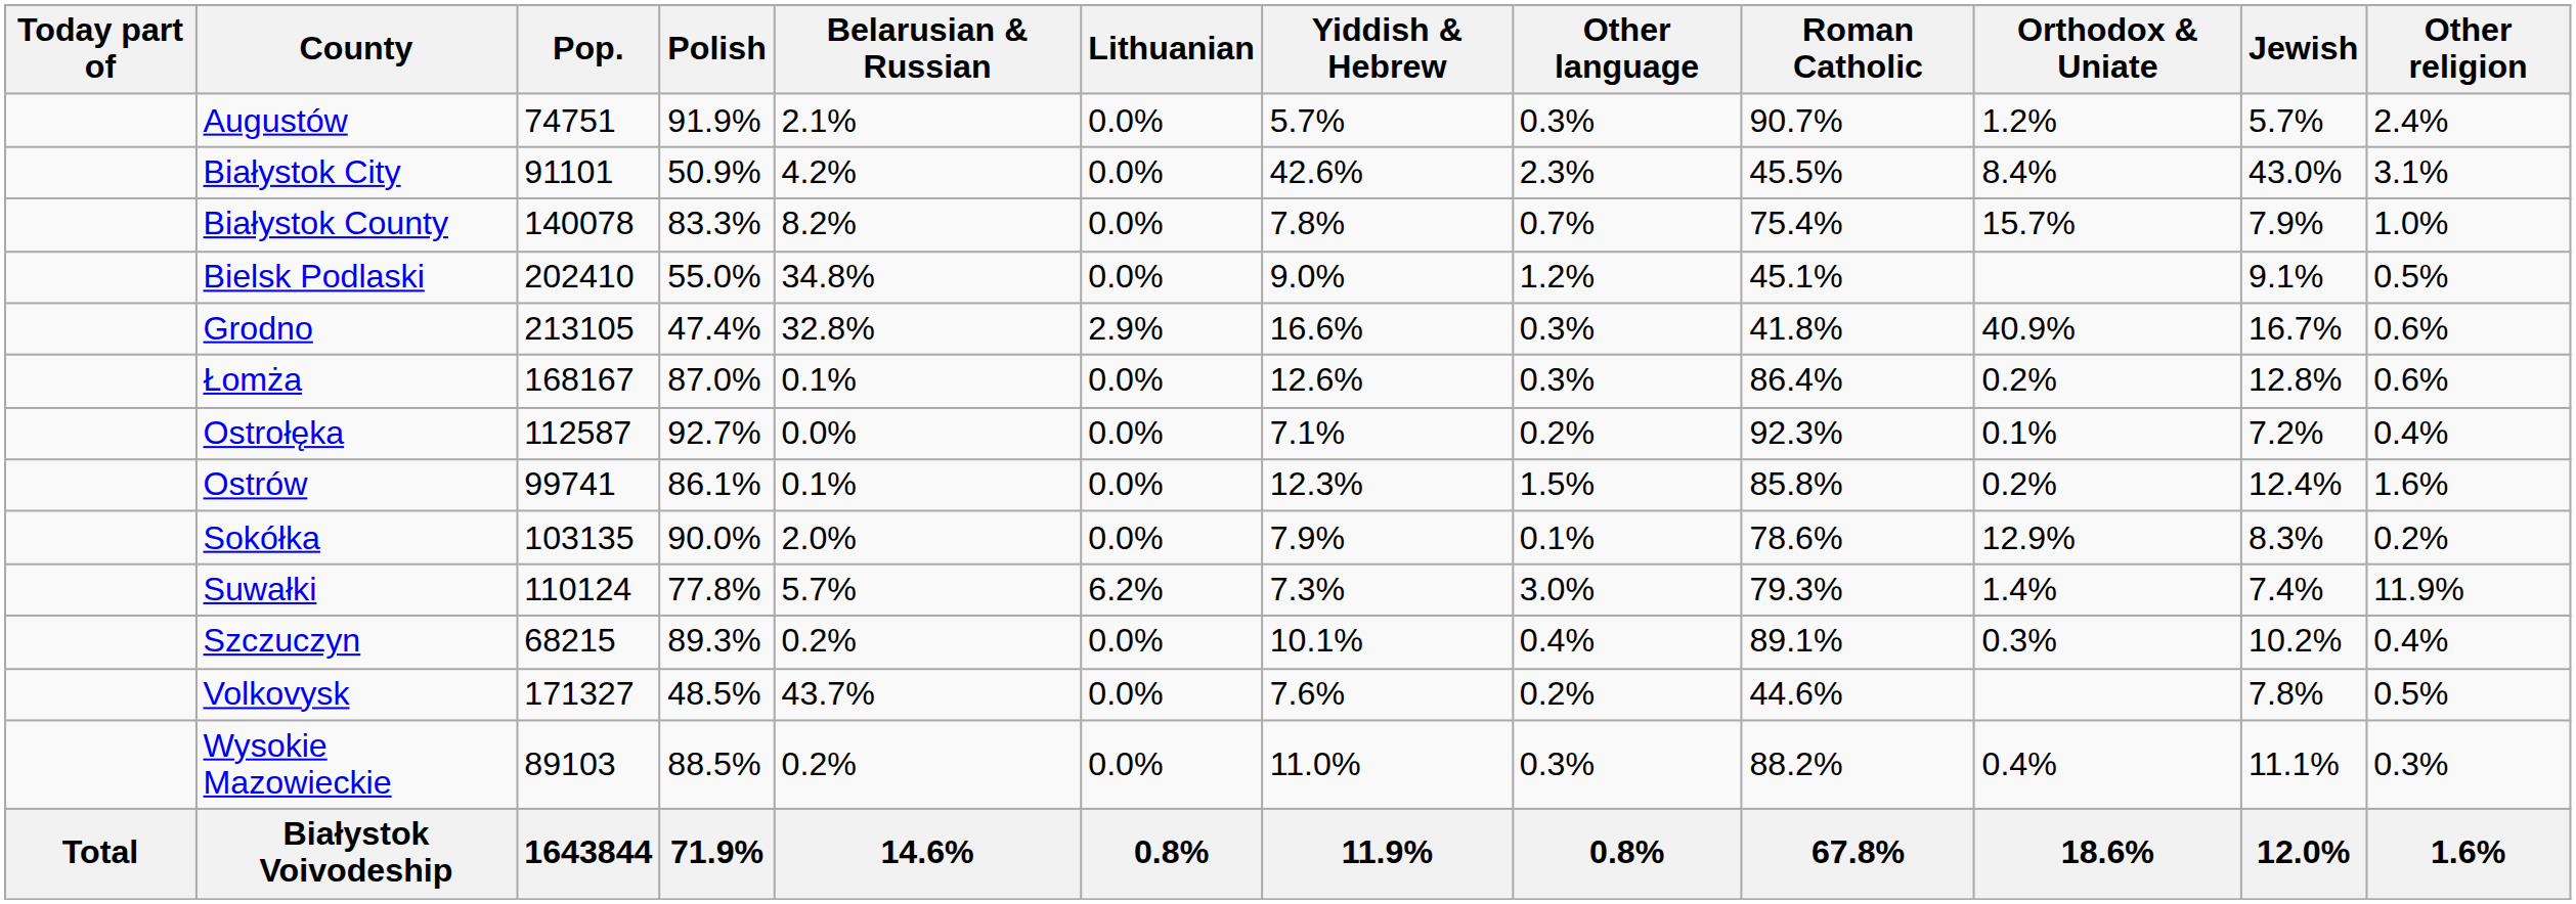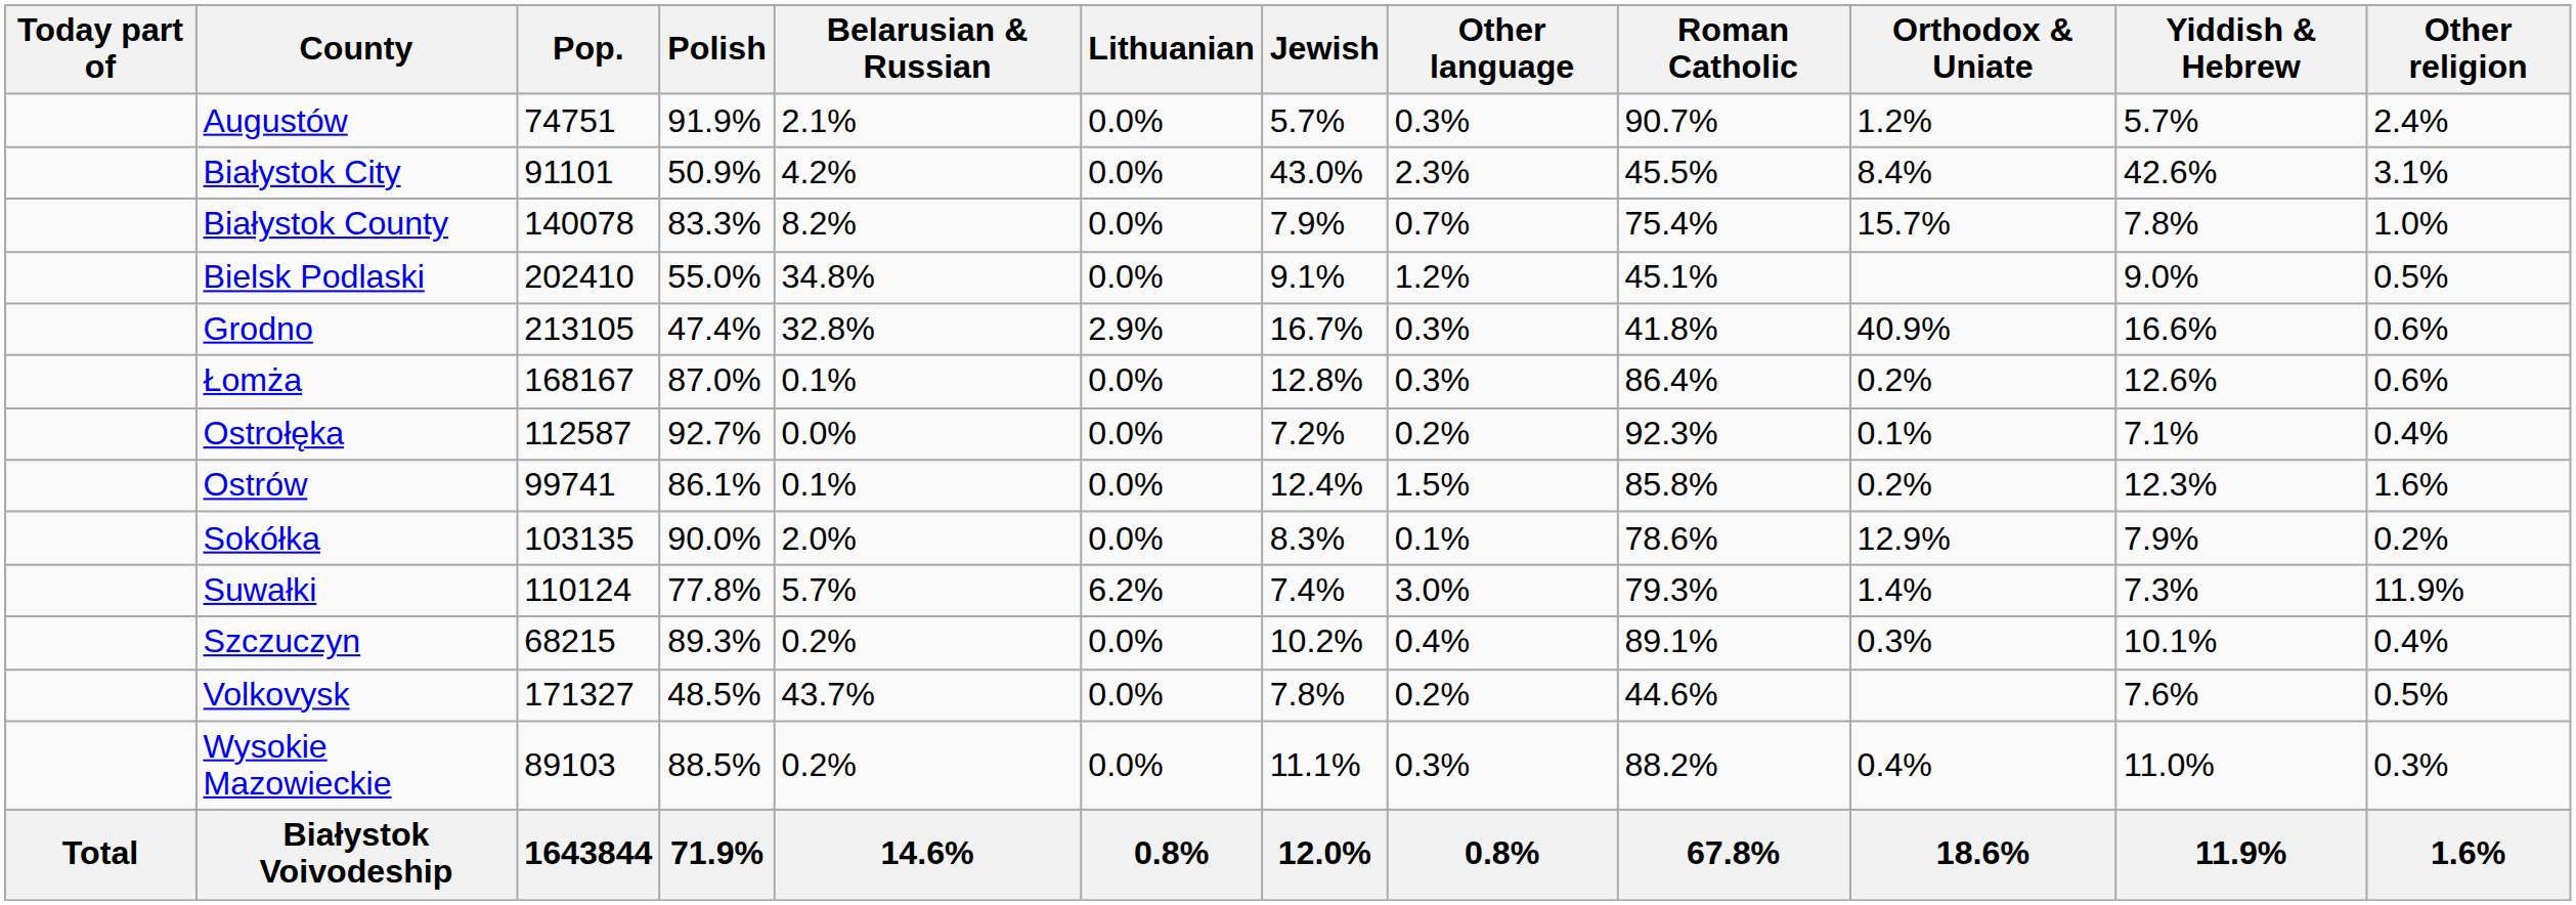columns swapped: Yiddish & Hebrew <-> Jewish
